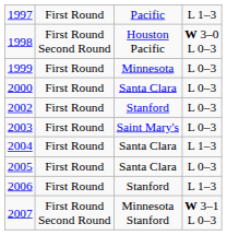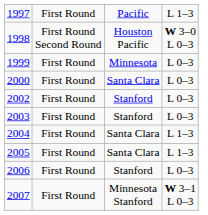2003 | column 3: Saint Mary's -> Stanford
2005 | column 4: L 0–3 -> L 1–3
2006 | column 4: L 1–3 -> L 0–3
2007 | column 2: First Round Second Round -> First Round
